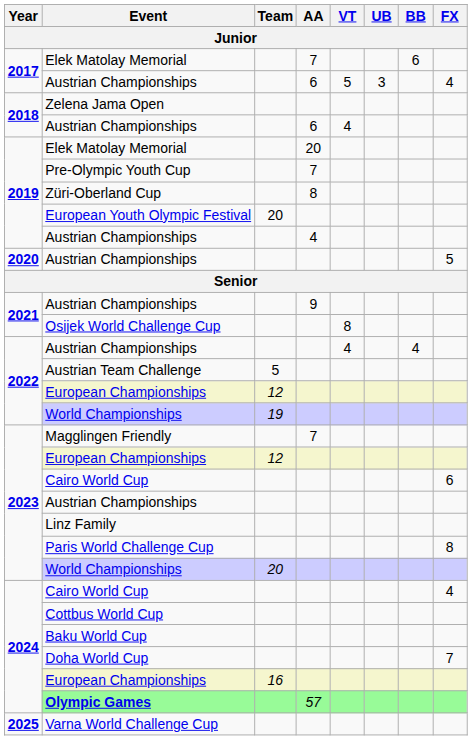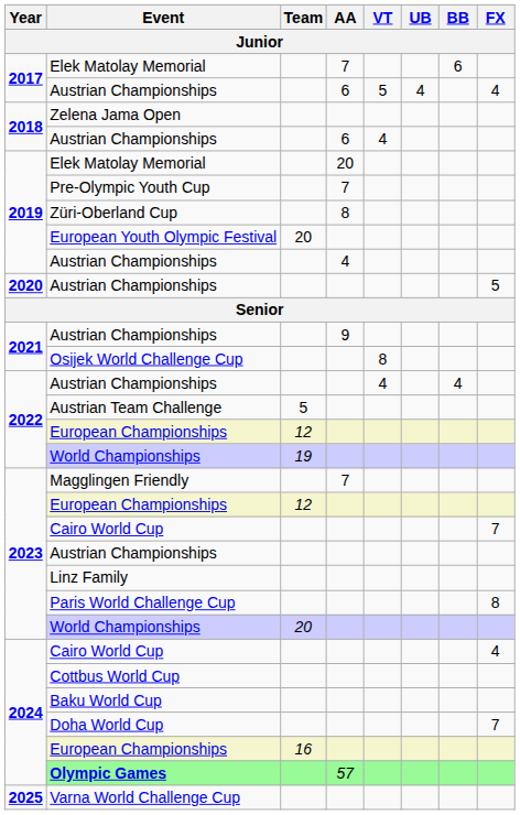2017 / Austrian Championships | UB: 3 -> 4
2023 / Cairo World Cup | FX: 6 -> 7
